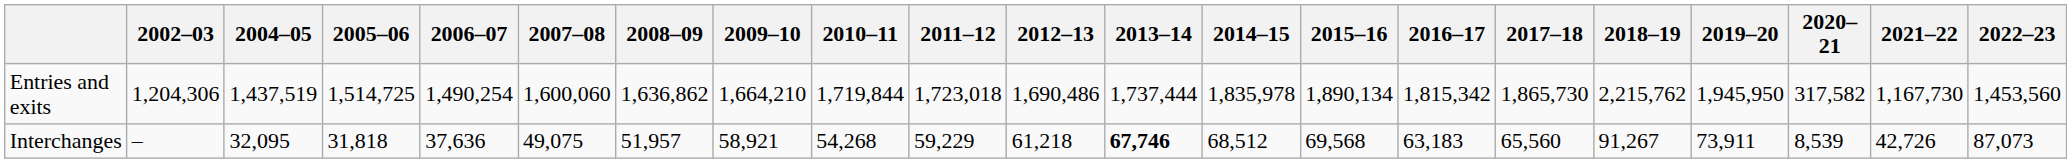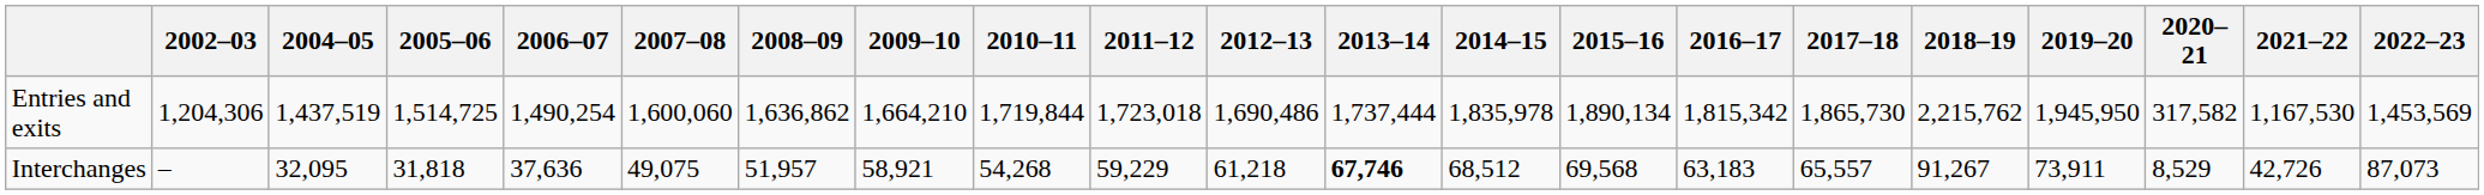Entries and exits | 2021–22: 1,167,730 -> 1,167,530
Entries and exits | 2022–23: 1,453,560 -> 1,453,569
Interchanges | 2017–18: 65,560 -> 65,557
Interchanges | 2020–21: 8,539 -> 8,529
